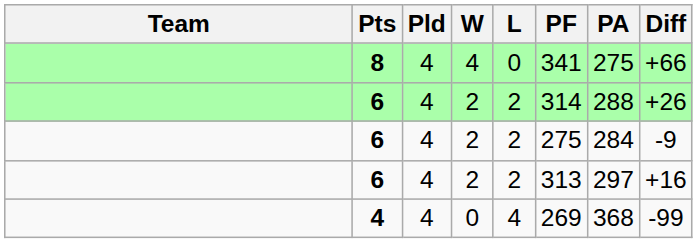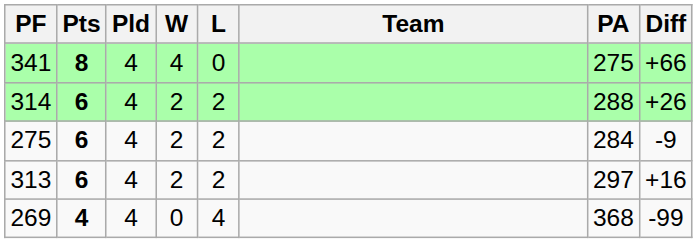columns swapped: Team <-> PF
